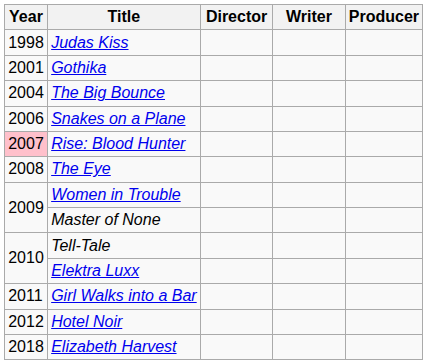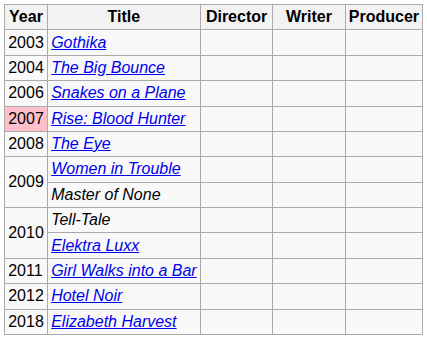- row: 1998 | Judas Kiss
Gothika | Year: 2001 -> 2003
